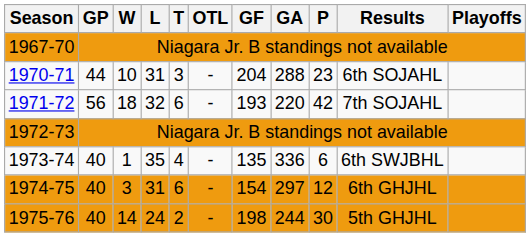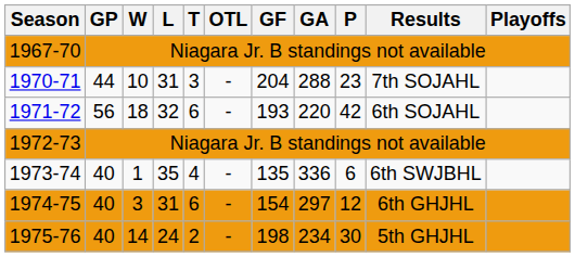1970-71 | Results: 6th SOJAHL -> 7th SOJAHL
1971-72 | Results: 7th SOJAHL -> 6th SOJAHL
1975-76 | GA: 244 -> 234
